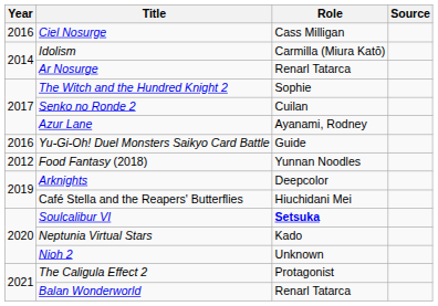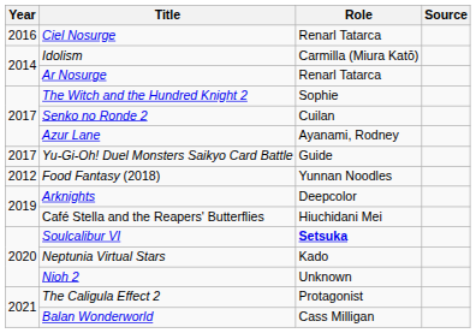Ciel Nosurge | Role: Cass Milligan -> Renarl Tatarca
Yu-Gi-Oh! Duel Monsters Saikyo Card Battle | Year: 2016 -> 2017
Balan Wonderworld | Role: Renarl Tatarca -> Cass Milligan
